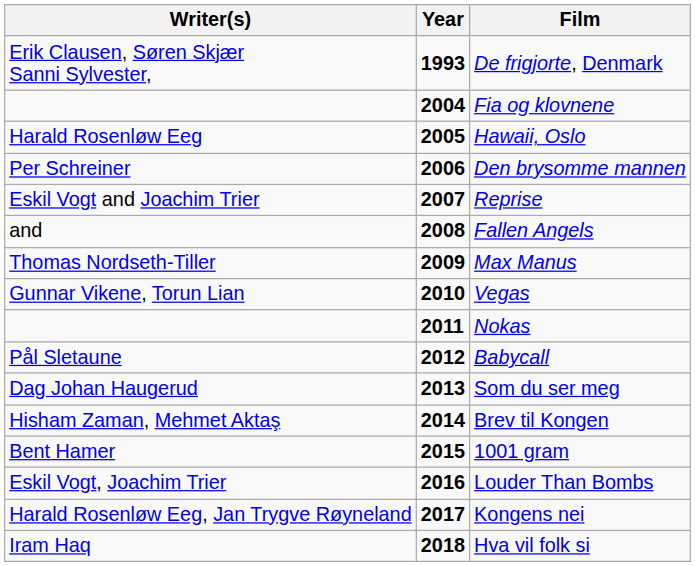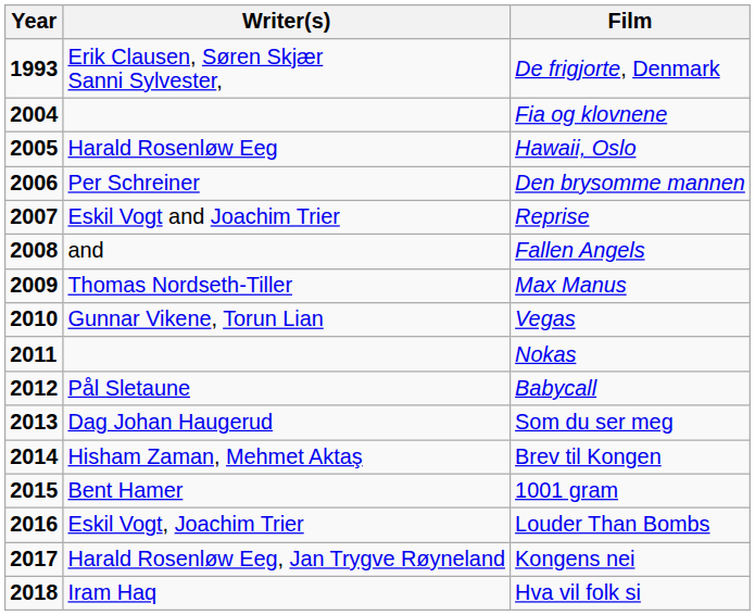columns swapped: Year <-> Writer(s)
